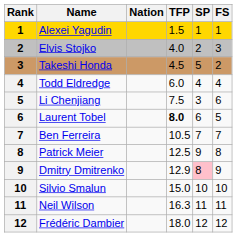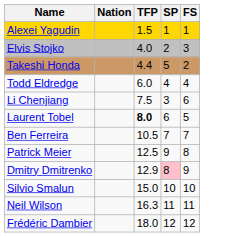- column: Rank | 1 | 2 | 3 | 4 | 5 | 6 | 7 | 8 | 9 | 10 | 11 | 12
Takeshi Honda | TFP: 4.5 -> 4.4
